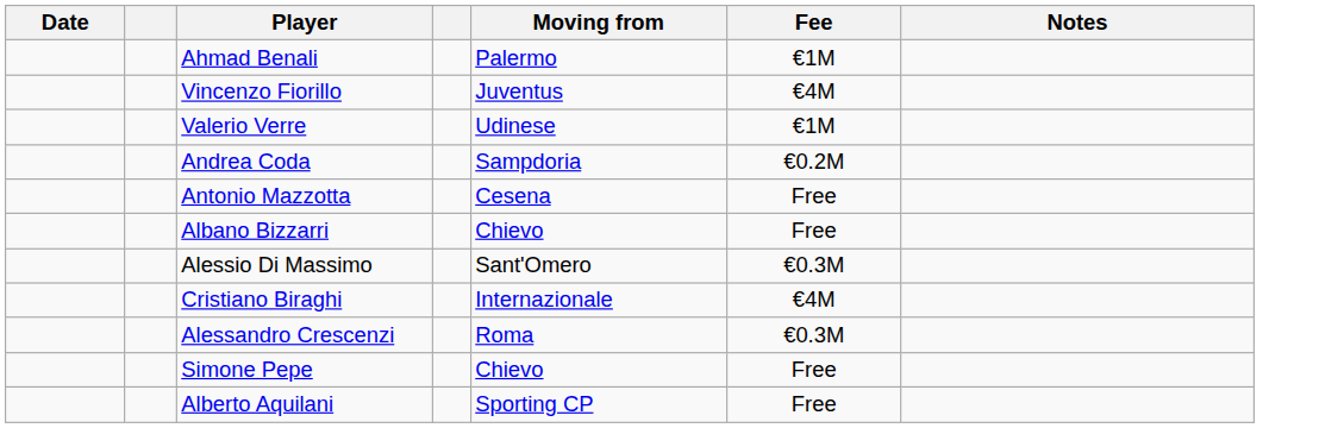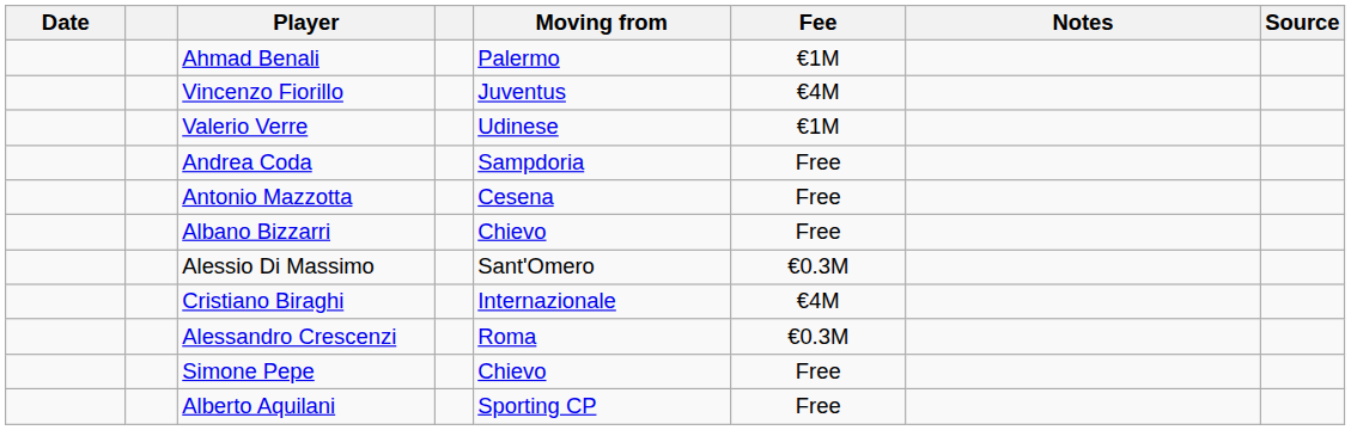+ column: Source
Andrea Coda | Fee: €0.2M -> Free
